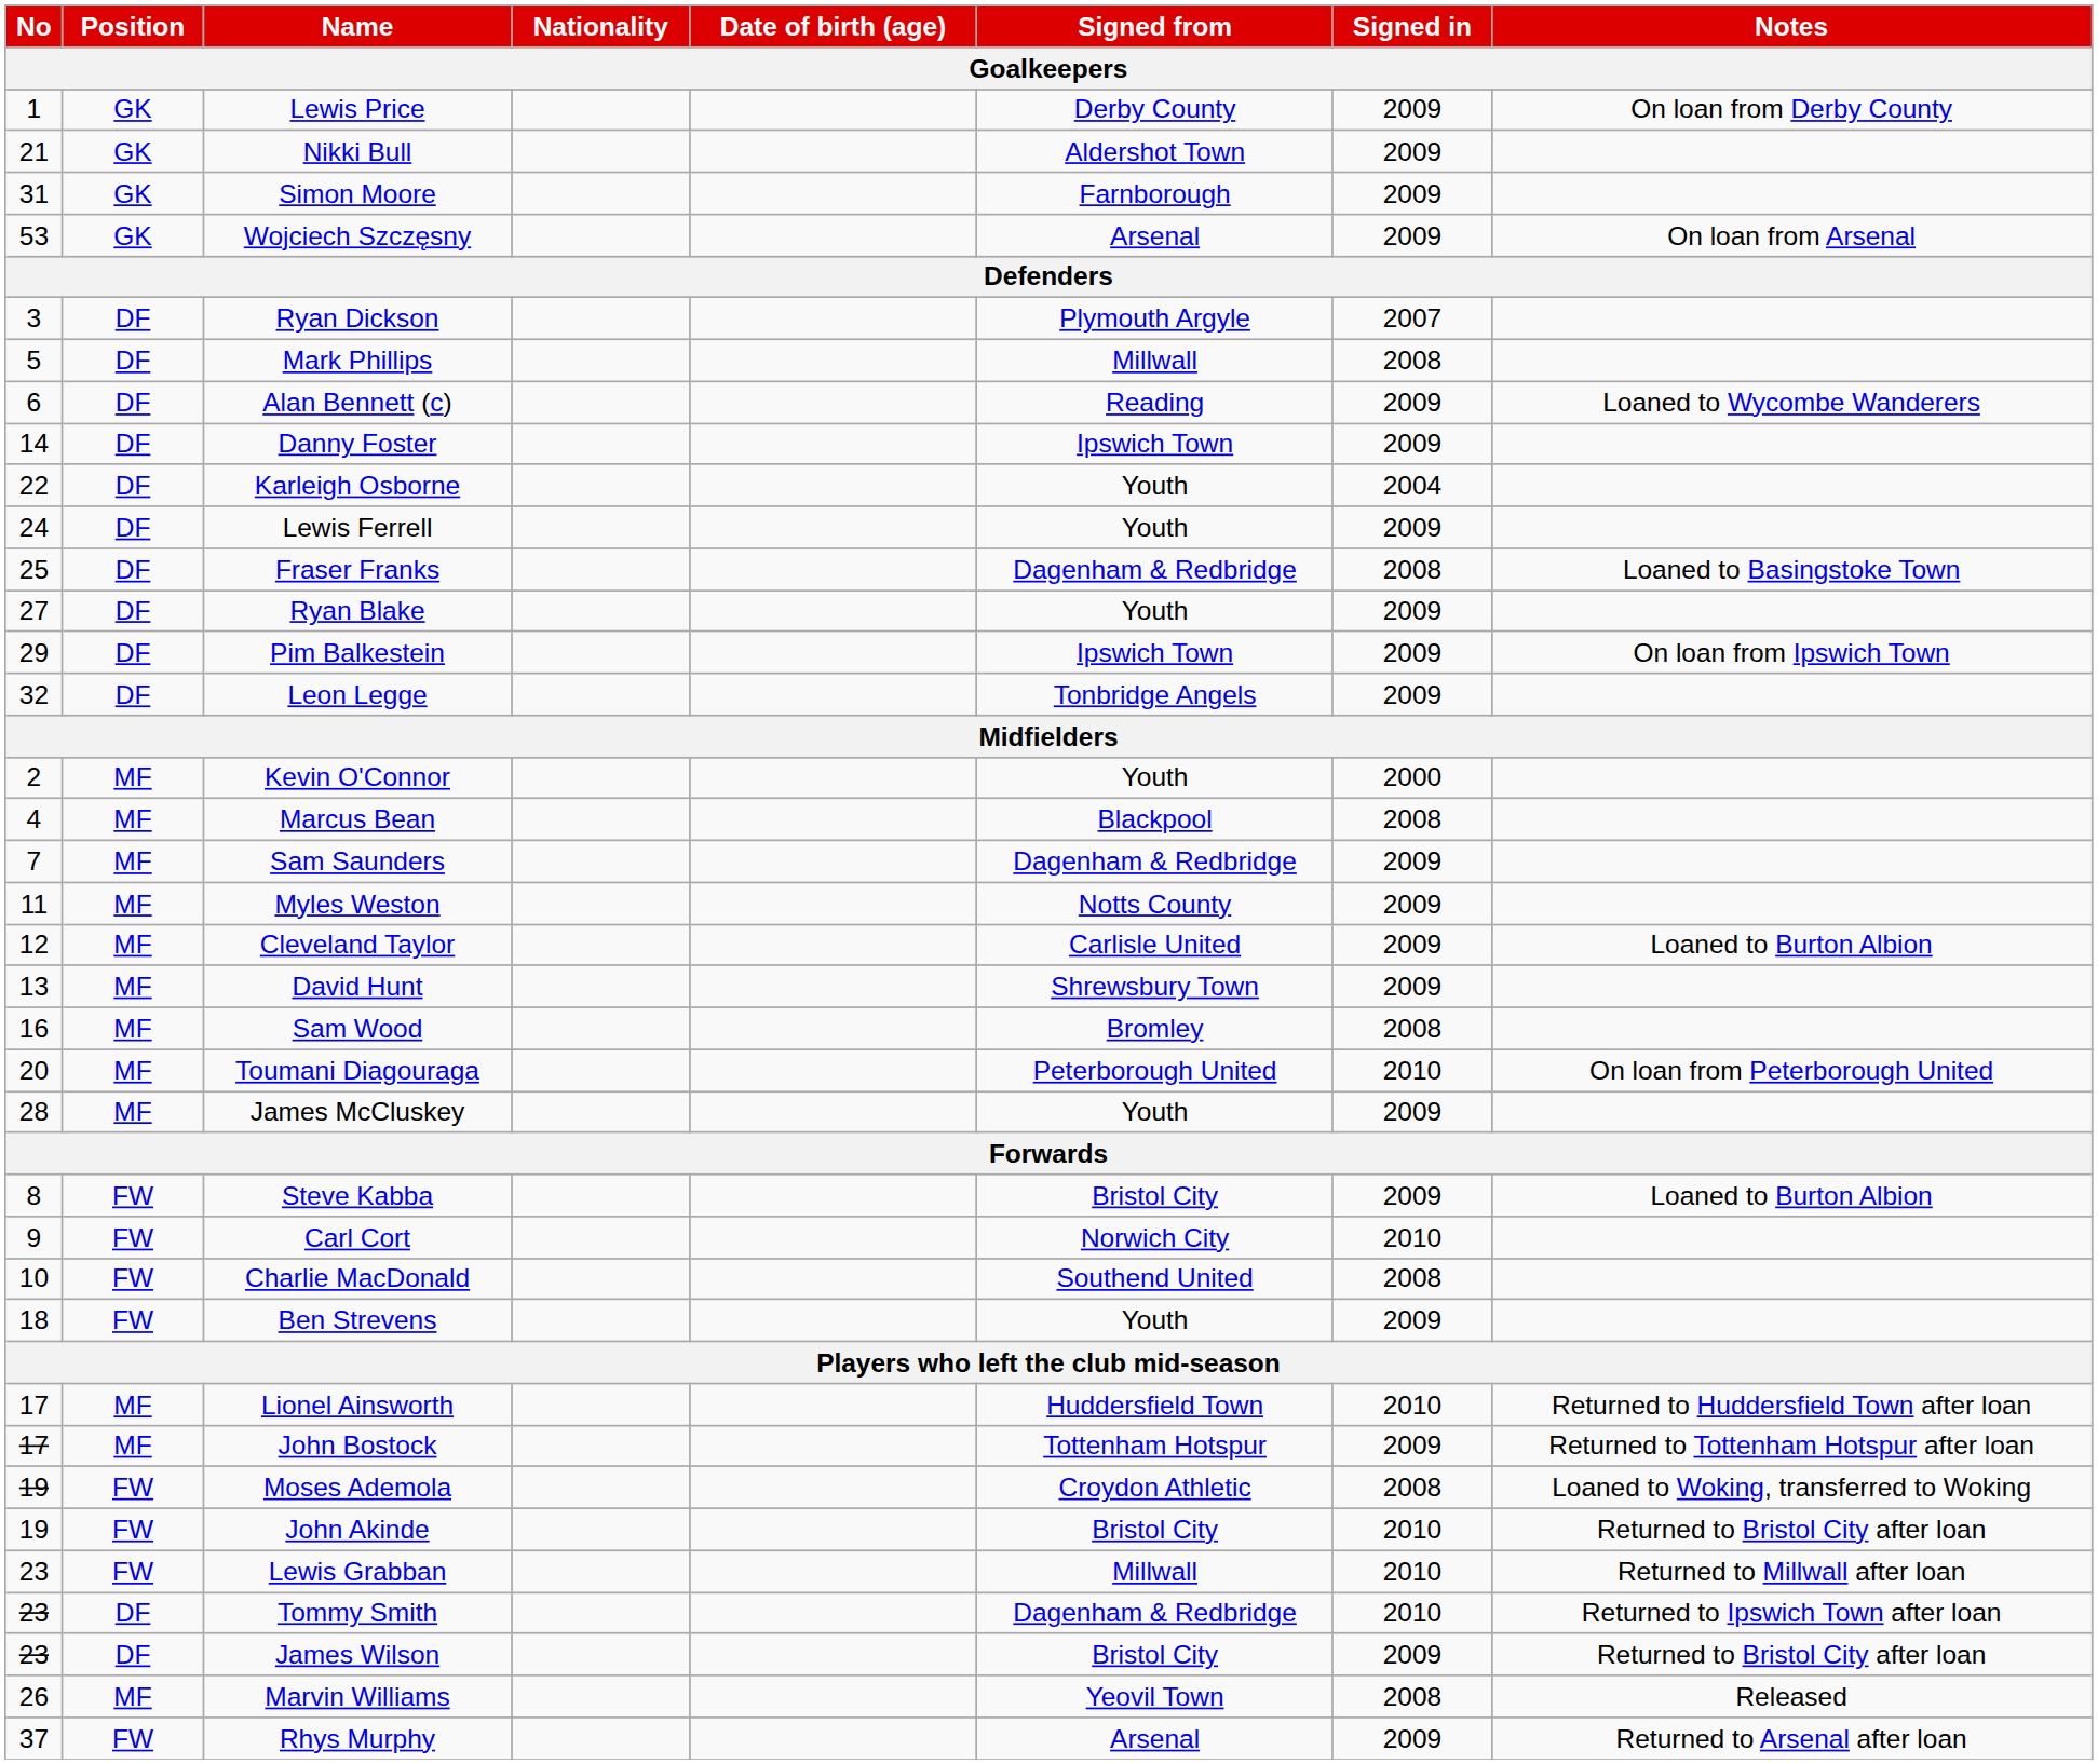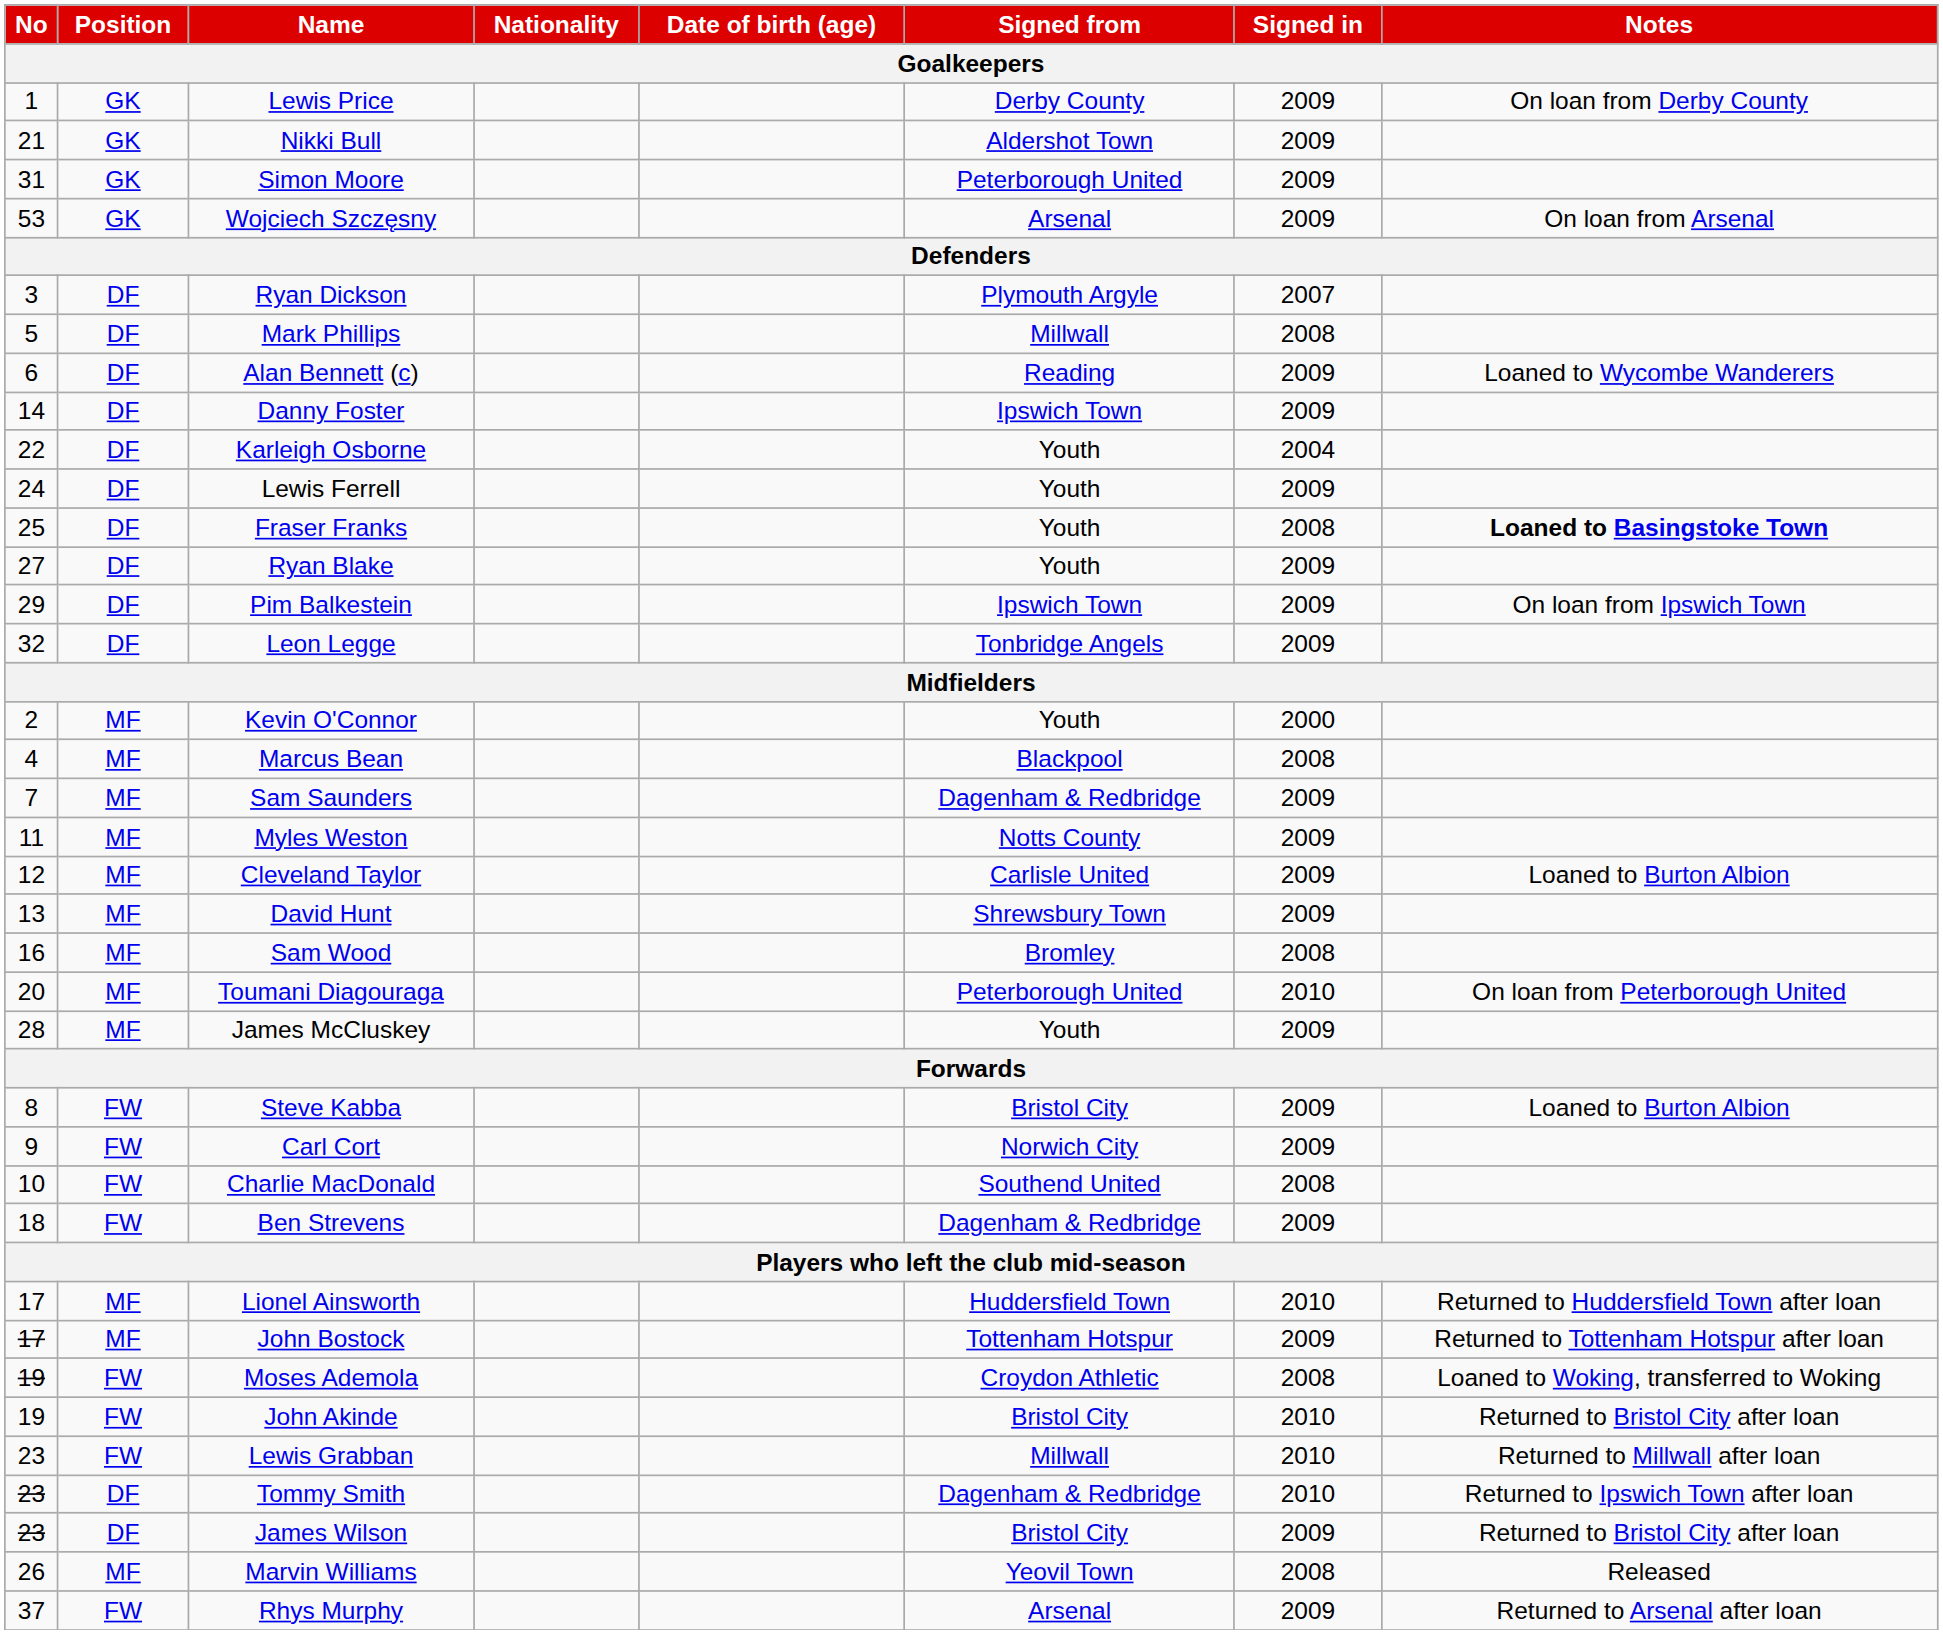Simon Moore | Signed from: Farnborough -> Peterborough United
Fraser Franks | Signed from: Dagenham & Redbridge -> Youth
Fraser Franks | Notes: normal -> bold
Carl Cort | Signed in: 2010 -> 2009
Ben Strevens | Signed from: Youth -> Dagenham & Redbridge
